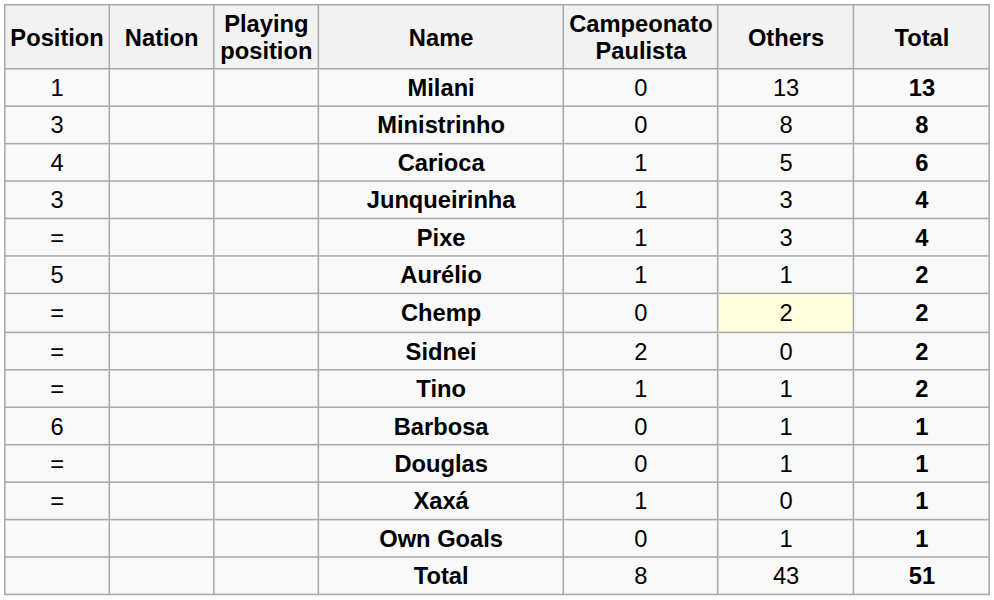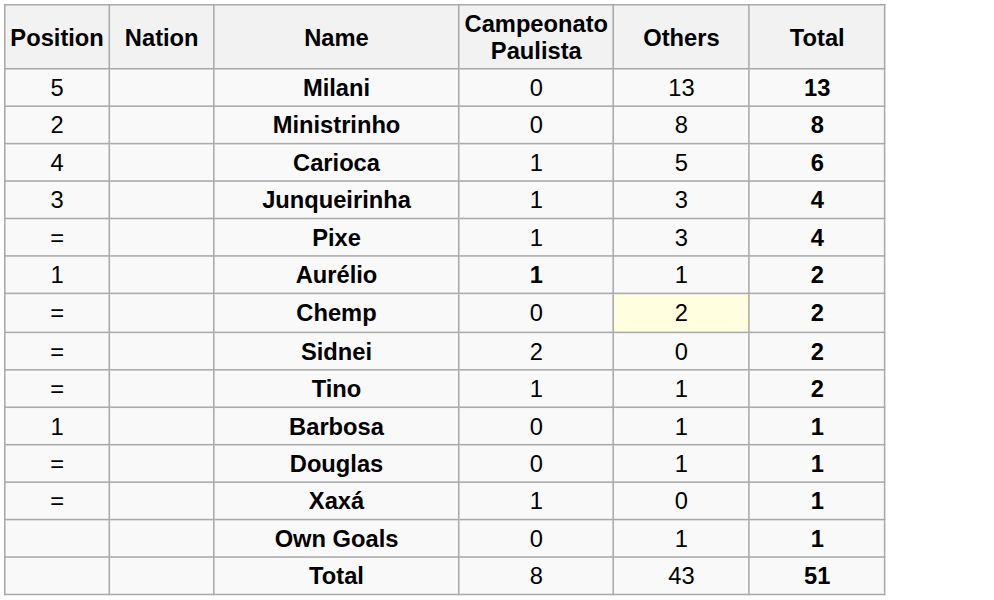- column: Playing position
Milani | Position: 1 -> 5
Ministrinho | Position: 3 -> 2
Aurélio | Position: 5 -> 1
Aurélio | Campeonato Paulista: normal -> bold
Barbosa | Position: 6 -> 1
